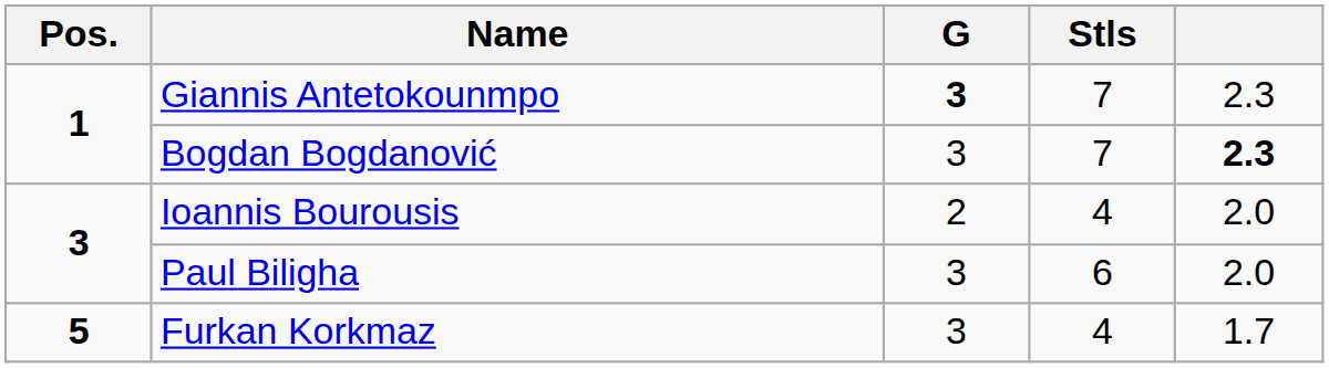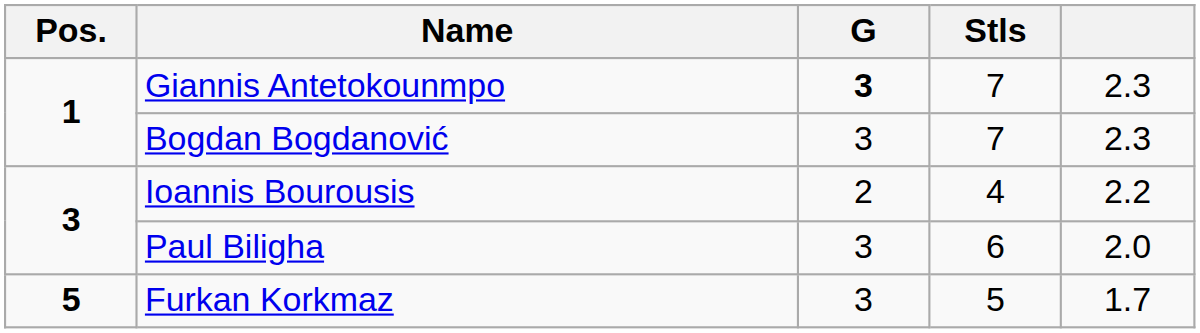Bogdan Bogdanović | column 5: bold -> normal
Ioannis Bourousis | column 5: 2.0 -> 2.2
Furkan Korkmaz | Stls: 4 -> 5
